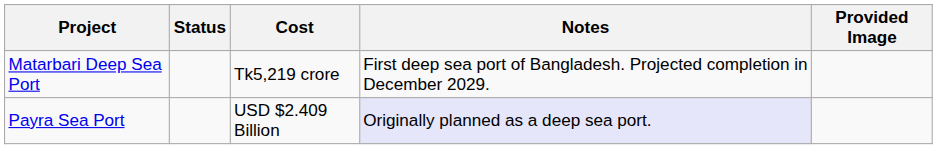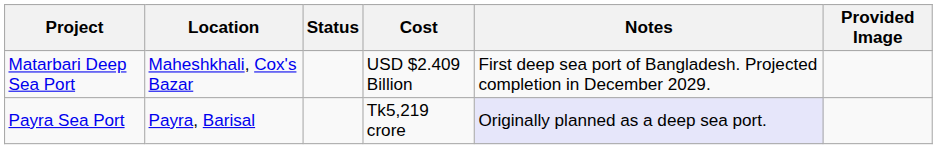+ column: Location | Maheshkhali, Cox's Bazar | Payra, Barisal
Matarbari Deep Sea Port | Cost: Tk5,219 crore -> USD $2.409 Billion
Payra Sea Port | Cost: USD $2.409 Billion -> Tk5,219 crore
